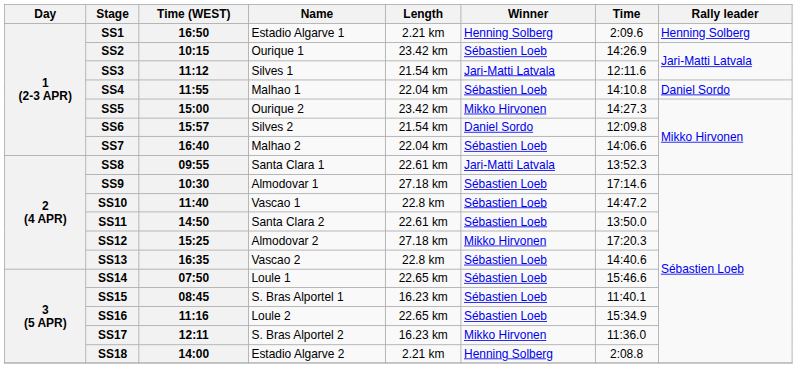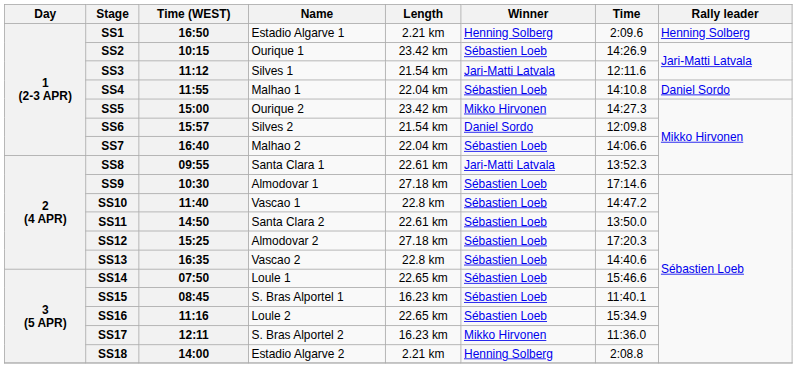SS12 | Winner: Mikko Hirvonen -> Sébastien Loeb
